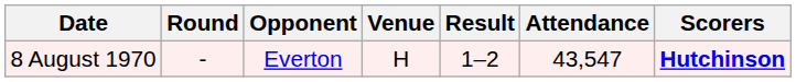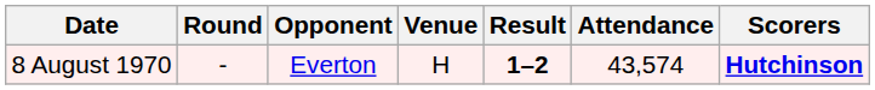8 August 1970 | Result: normal -> bold
8 August 1970 | Attendance: 43,547 -> 43,574
